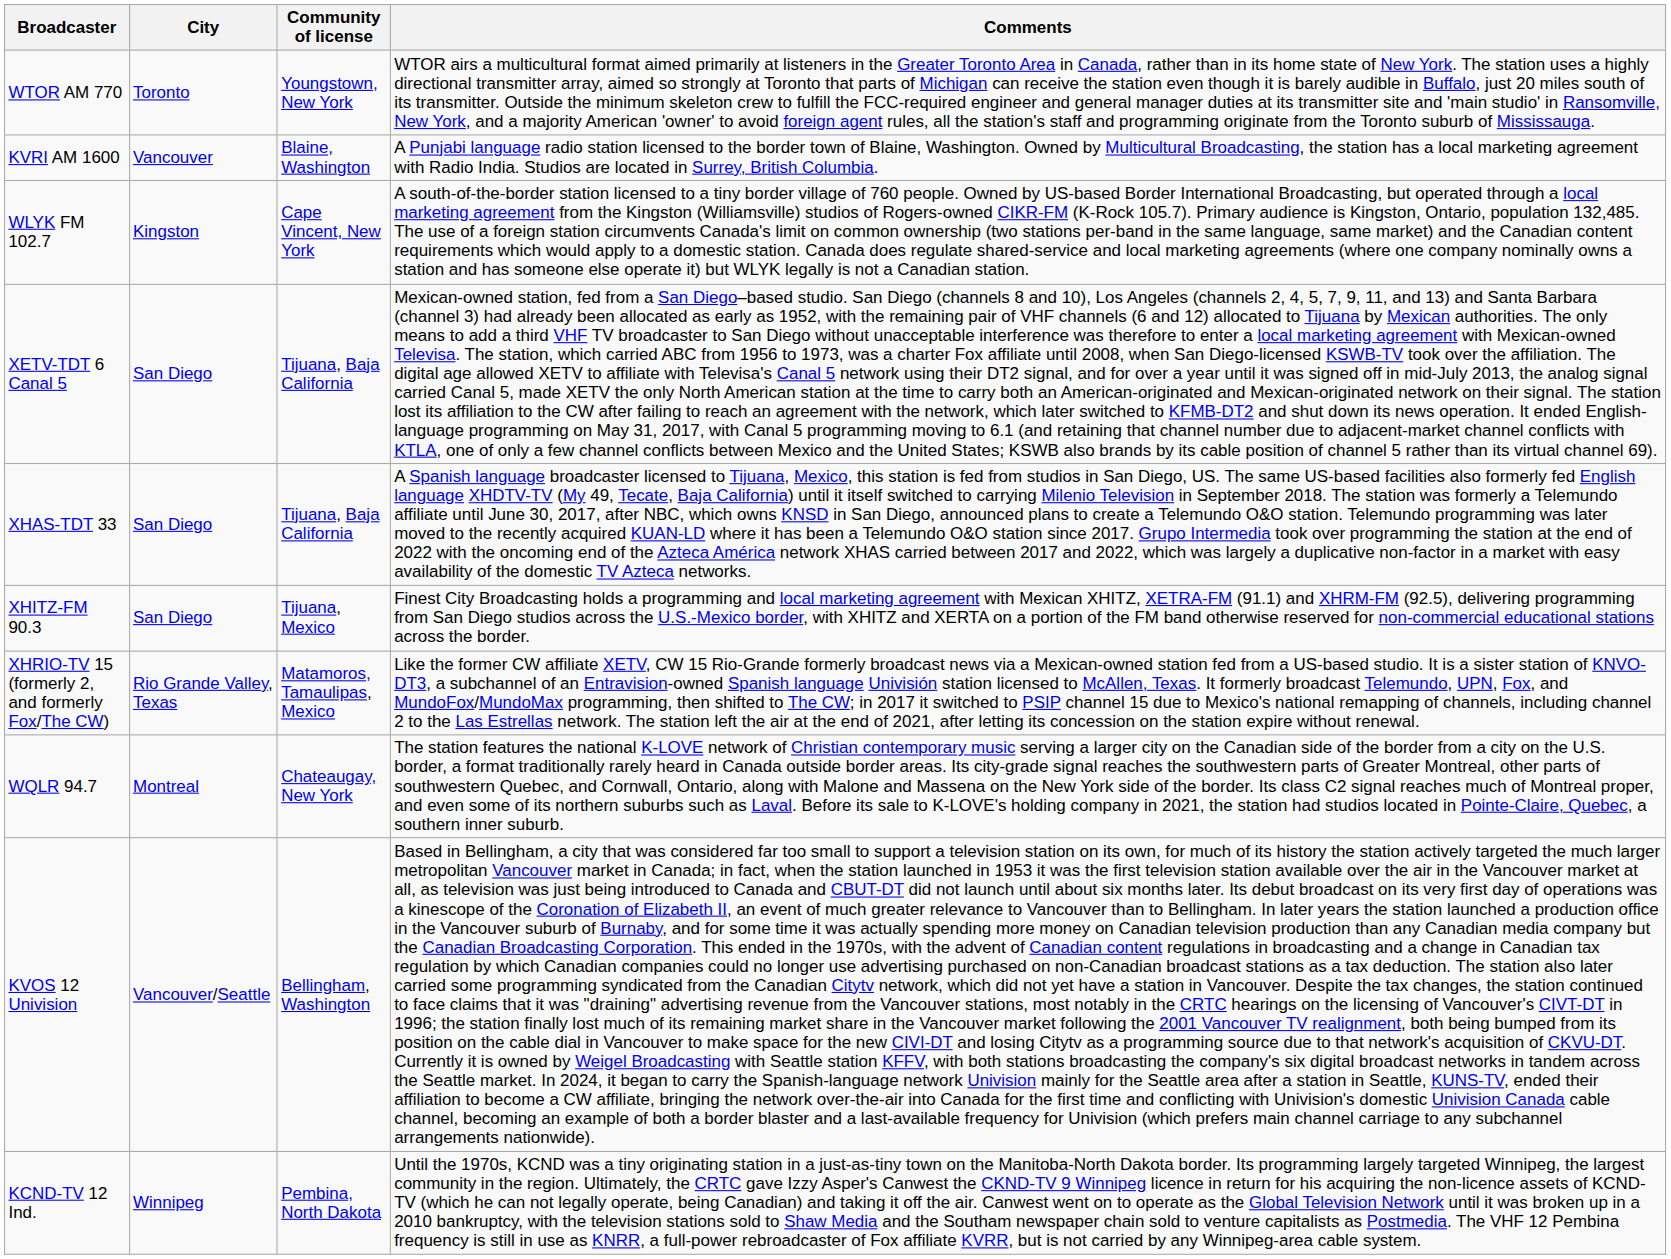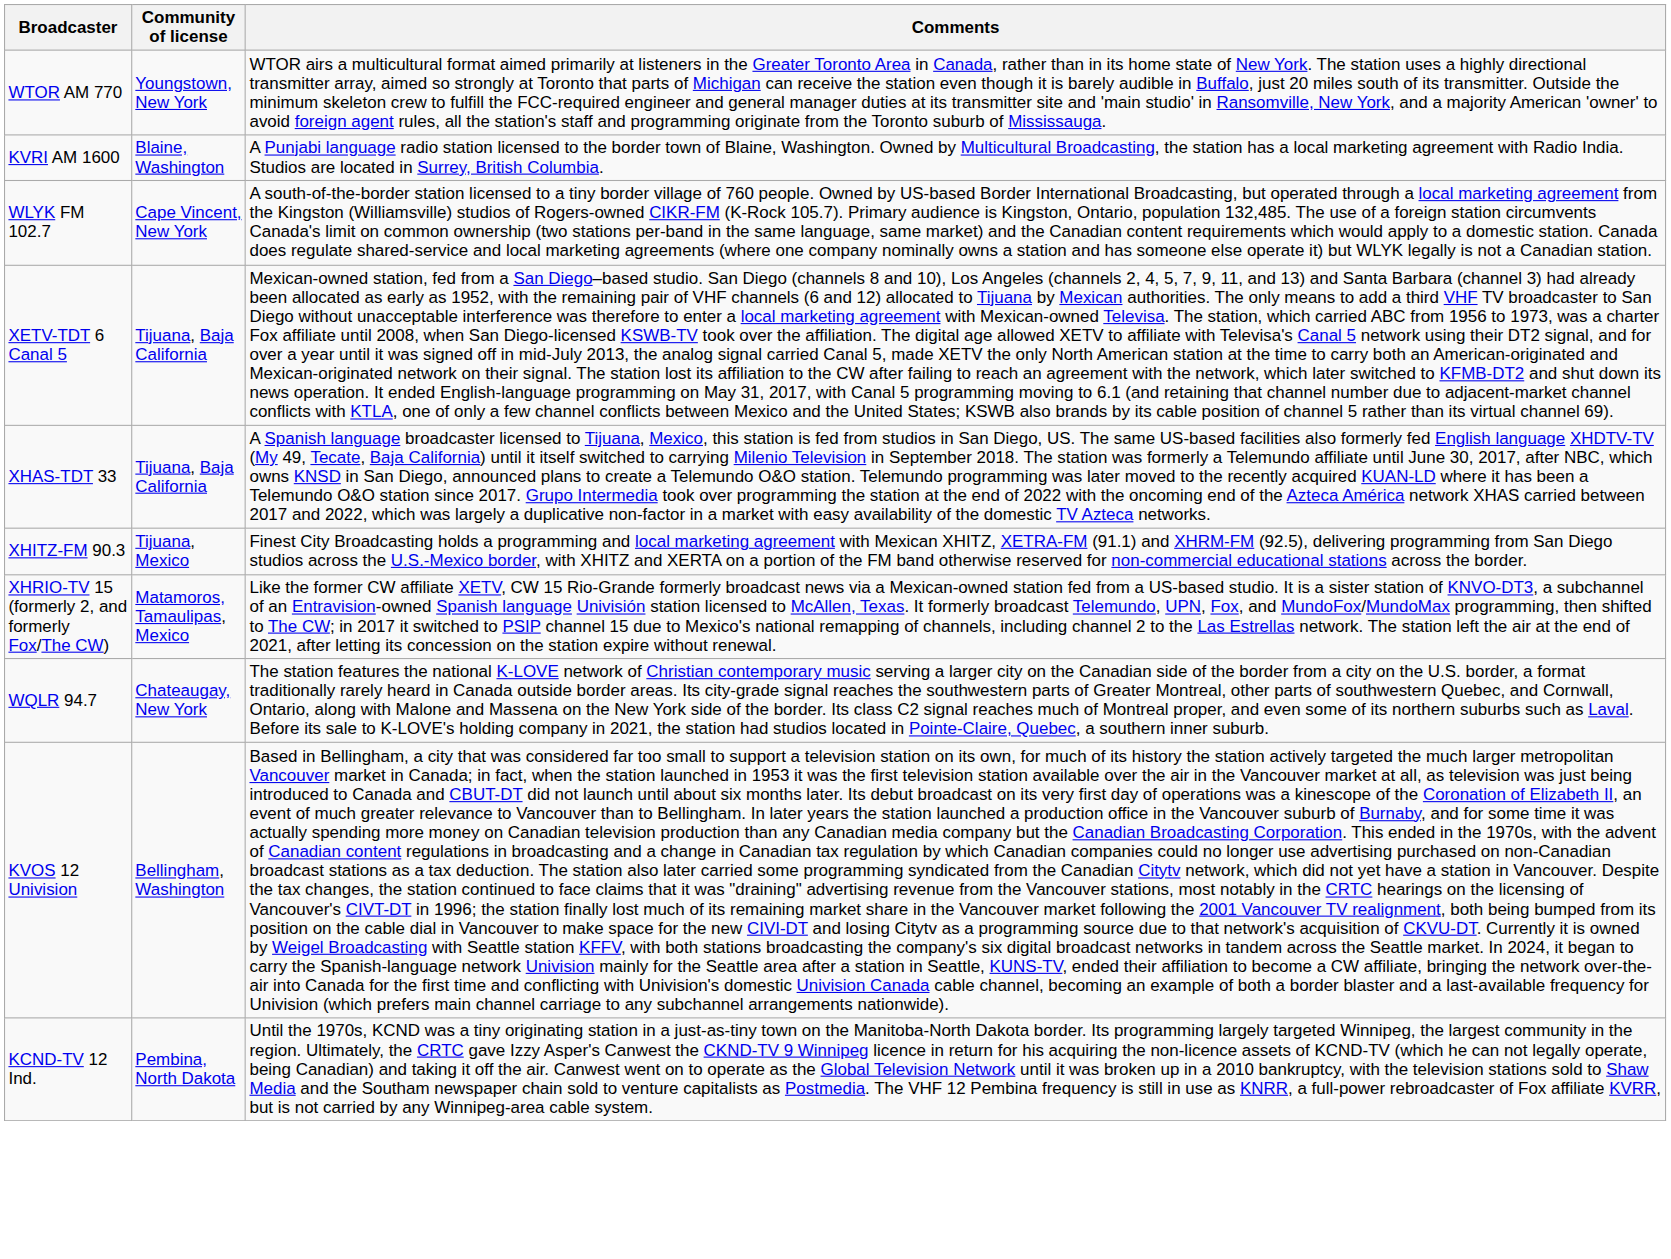- column: City | Toronto | Vancouver | Kingston | San Diego | San Diego | San Diego | Rio Grande Valley, Texas | Montreal | Vancouver/Seattle | Winnipeg
